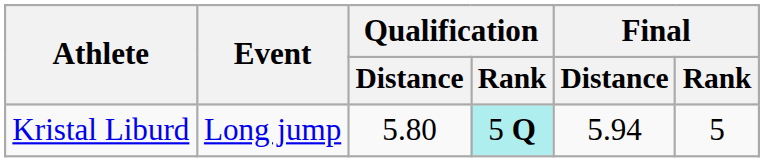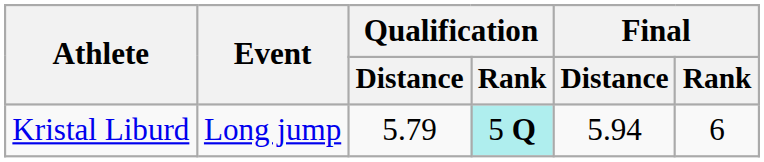Kristal Liburd | Qualification / Distance: 5.80 -> 5.79
Kristal Liburd | Final / Rank: 5 -> 6
